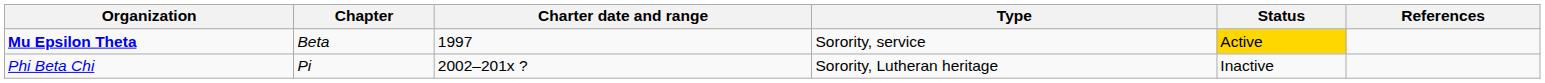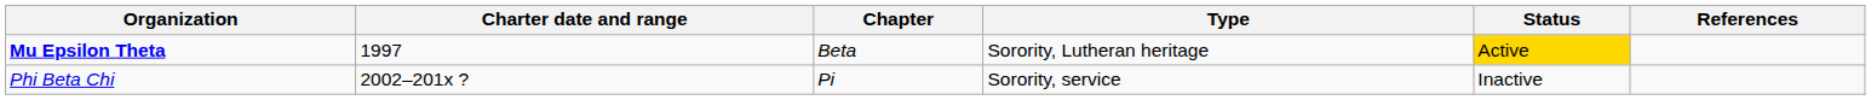columns swapped: Chapter <-> Charter date and range
Mu Epsilon Theta | Type: Sorority, service -> Sorority, Lutheran heritage
Phi Beta Chi | Type: Sorority, Lutheran heritage -> Sorority, service
